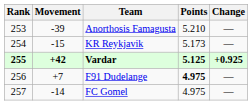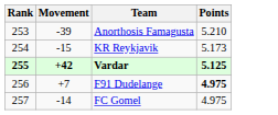- column: Change | — | — | +0.925 | — | —
